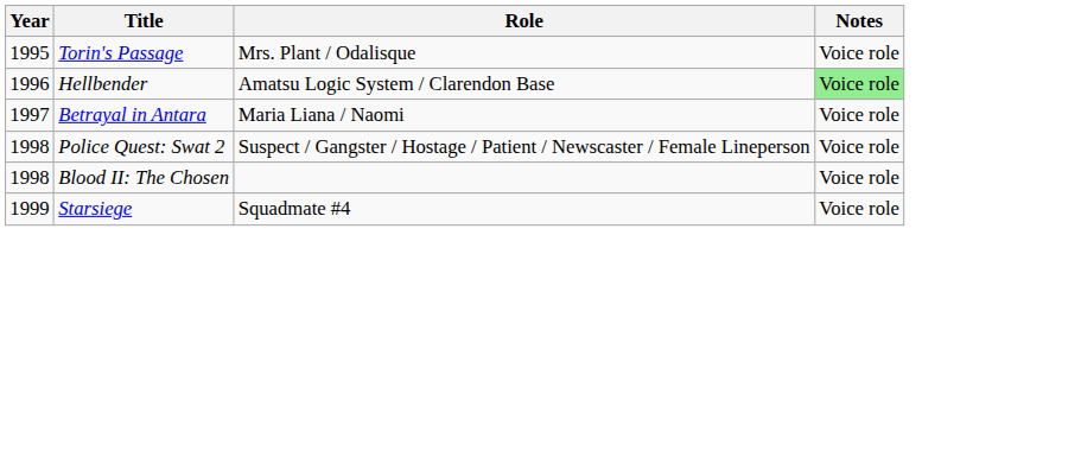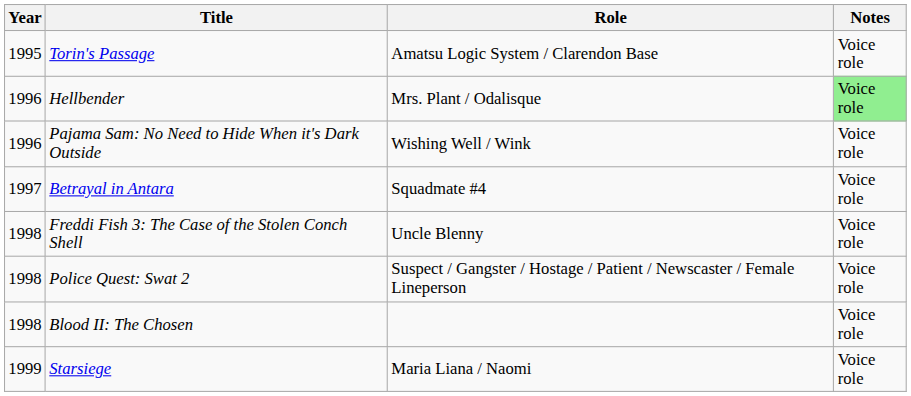Torin's Passage | Role: Mrs. Plant / Odalisque -> Amatsu Logic System / Clarendon Base
Hellbender | Role: Amatsu Logic System / Clarendon Base -> Mrs. Plant / Odalisque
+ row: 1996 | Pajama Sam: No Need to Hide When it's Dark Outside | Wishing Well / Wink | Voice role
Betrayal in Antara | Role: Maria Liana / Naomi -> Squadmate #4
+ row: 1998 | Freddi Fish 3: The Case of the Stolen Conch Shell | Uncle Blenny | Voice role
Starsiege | Role: Squadmate #4 -> Maria Liana / Naomi
